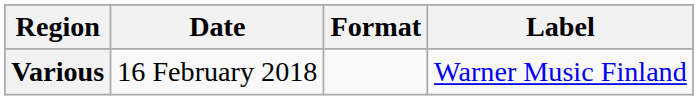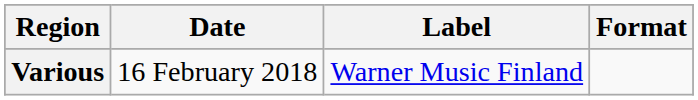columns swapped: Format <-> Label
